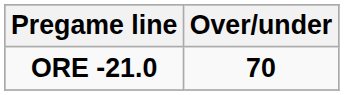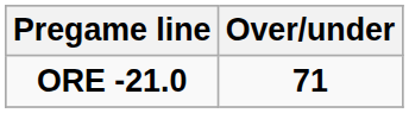ORE -21.0 | Over/under: 70 -> 71
